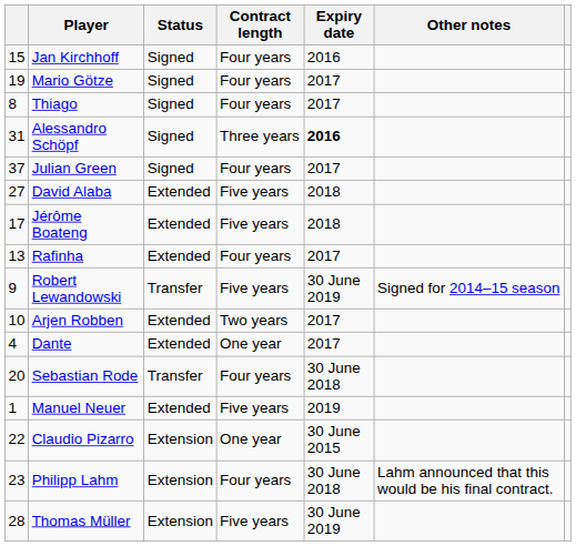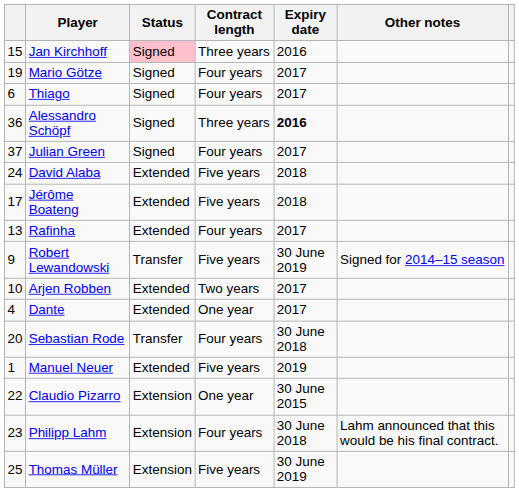Jan Kirchhoff | Status: no background -> pink background
Jan Kirchhoff | Contract length: Four years -> Three years
Thiago | column 1: 8 -> 6
Alessandro Schöpf | column 1: 31 -> 36
David Alaba | column 1: 27 -> 24
Thomas Müller | column 1: 28 -> 25
